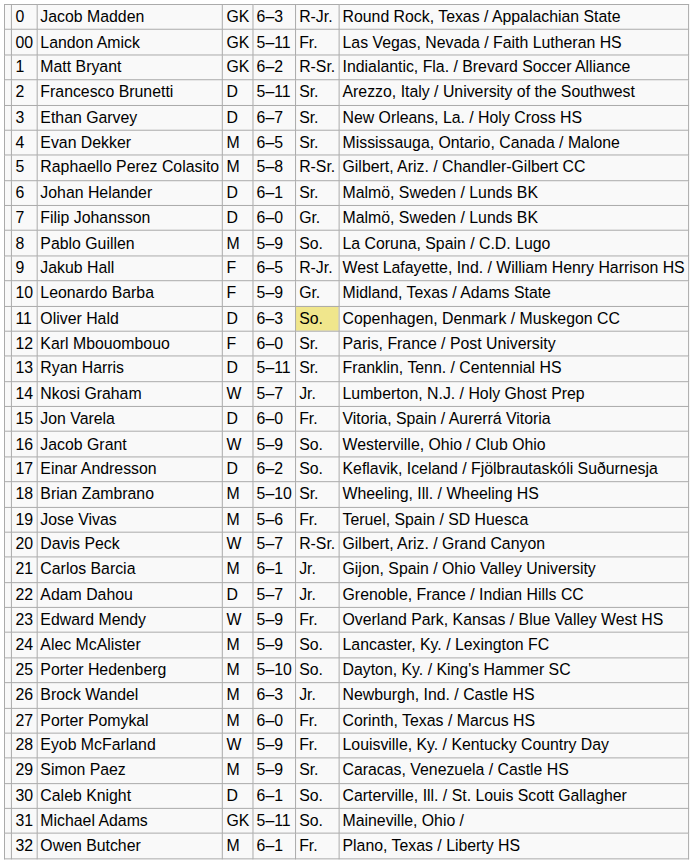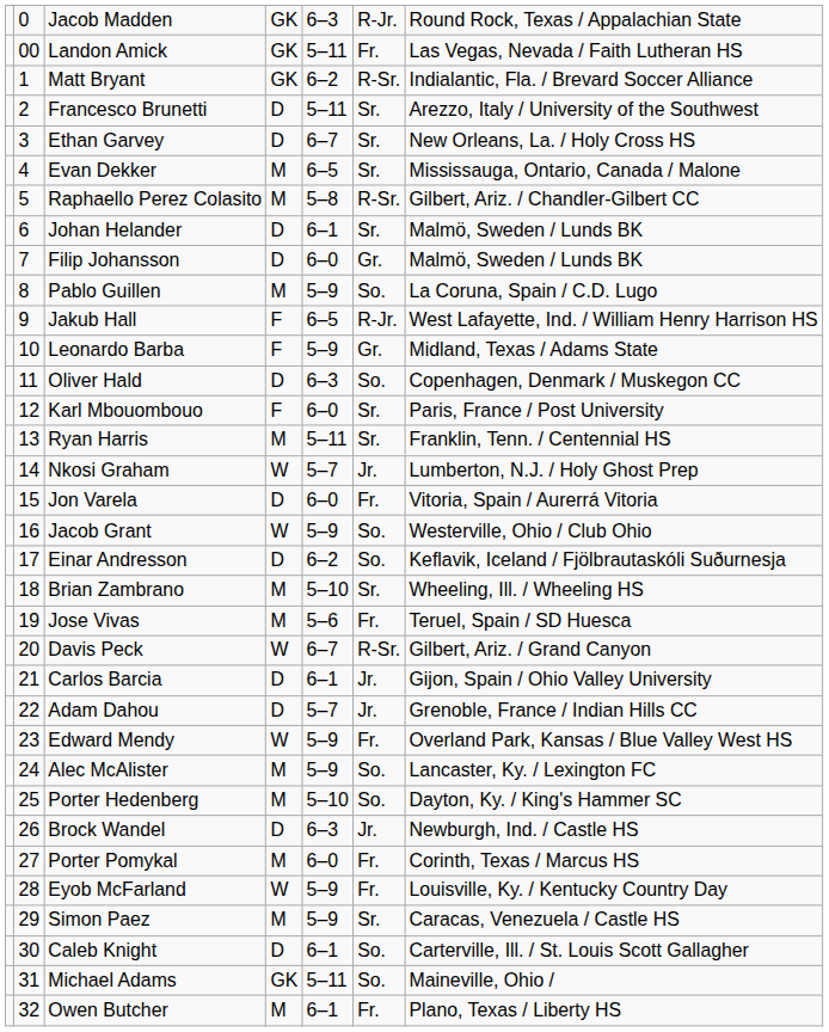Oliver Hald | column 6: khaki background -> no background
Ryan Harris | column 4: D -> M
Davis Peck | column 5: 5–7 -> 6–7
Carlos Barcia | column 4: M -> D
Brock Wandel | column 4: M -> D
